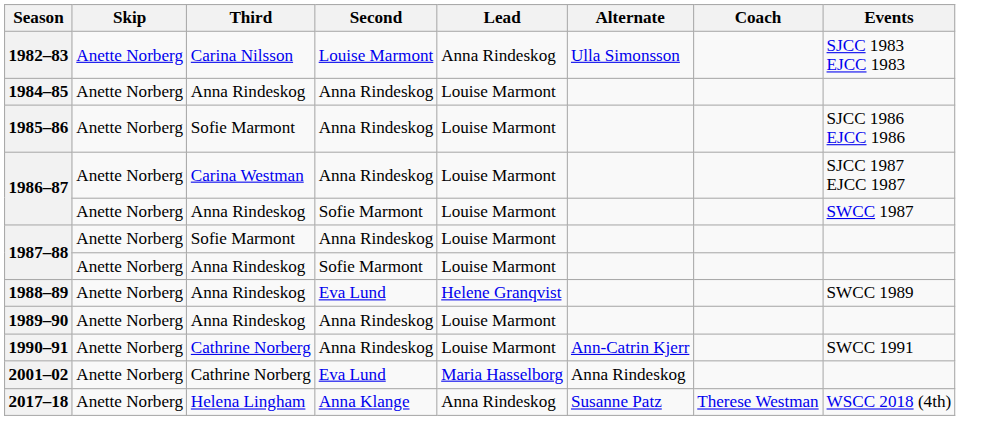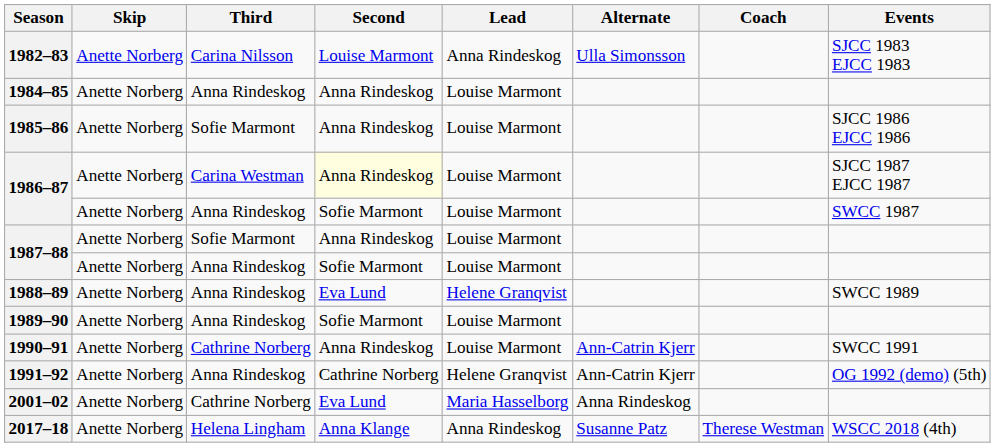1986–87 / Carina Westman | Second: no background -> lightyellow background
1989–90 | Second: Anna Rindeskog -> Sofie Marmont
+ row: 1991–92 | Anette Norberg | Anna Rindeskog | Cathrine Norberg | Helene Granqvist | Ann-Catrin Kjerr | OG 1992 (demo) (5th)
